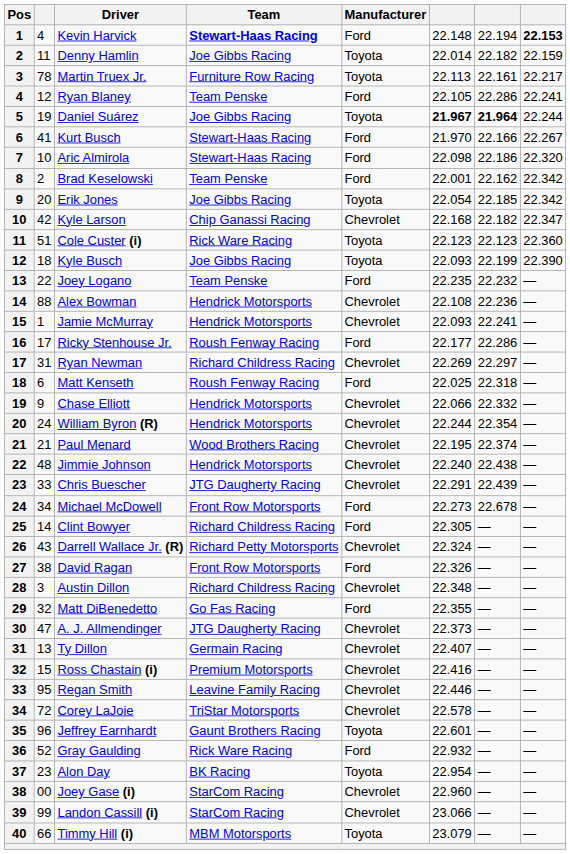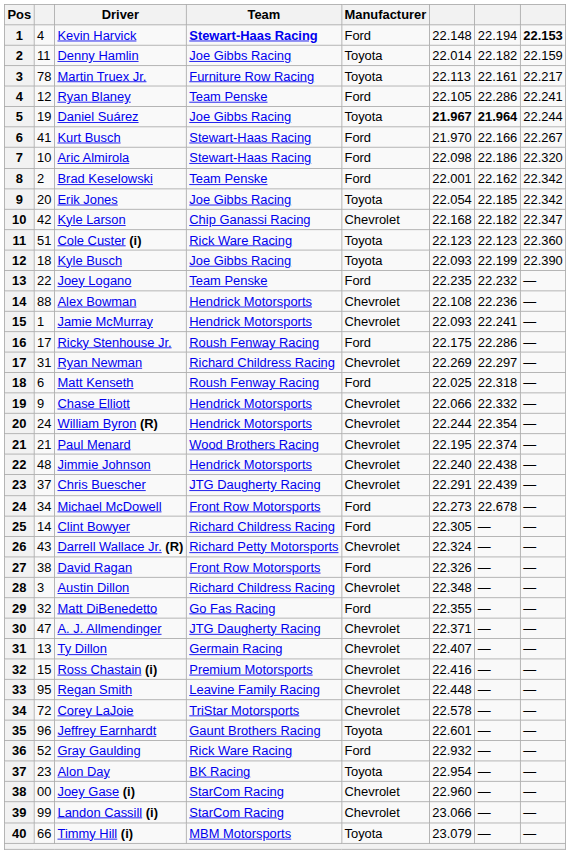Ricky Stenhouse Jr. | column 6: 22.177 -> 22.175
Chris Buescher | column 2: 33 -> 37
A. J. Allmendinger | column 6: 22.373 -> 22.371
Regan Smith | column 6: 22.446 -> 22.448
